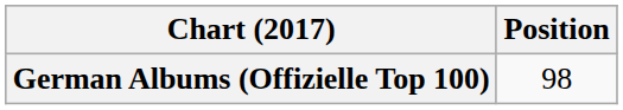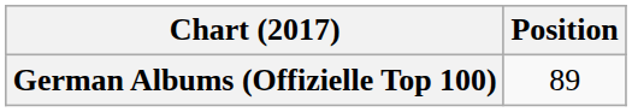German Albums (Offizielle Top 100) | Position: 98 -> 89
